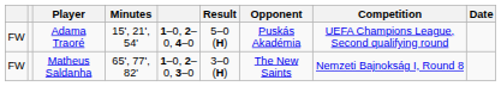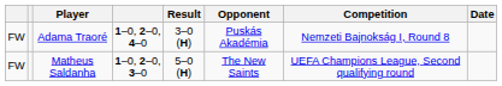- column: Minutes | 15', 21', 54' | 65', 77', 82'
Adama Traoré | Result: 5–0 (H) -> 3–0 (H)
Adama Traoré | Competition: UEFA Champions League, Second qualifying round -> Nemzeti Bajnokság I, Round 8
Matheus Saldanha | Result: 3–0 (H) -> 5–0 (H)
Matheus Saldanha | Competition: Nemzeti Bajnokság I, Round 8 -> UEFA Champions League, Second qualifying round
